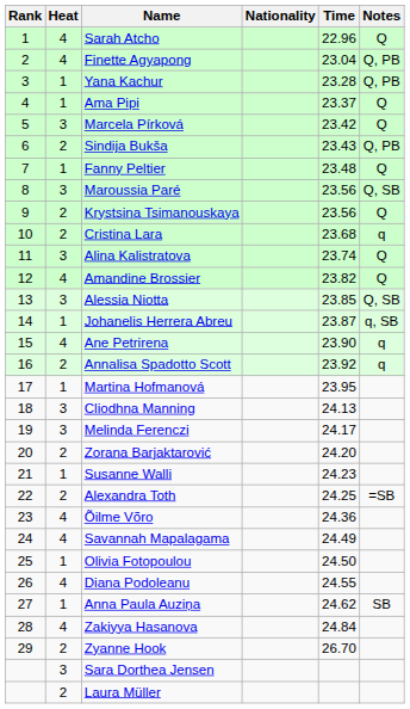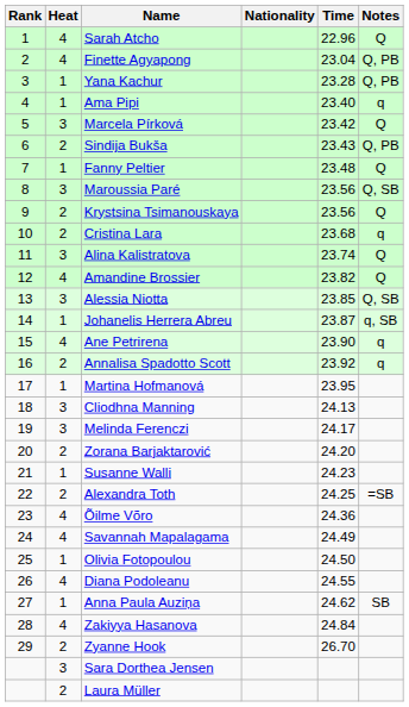Ama Pipi | Time: 23.37 -> 23.40
Ama Pipi | Notes: Q -> q
